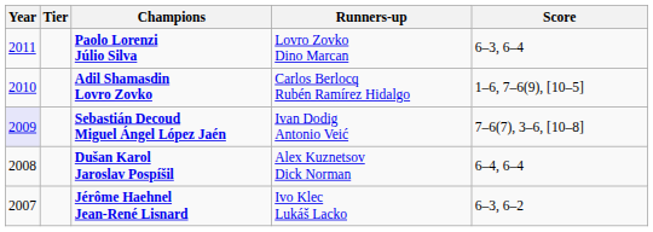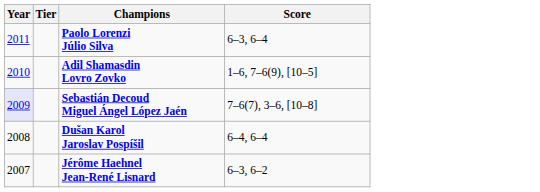- column: Runners-up | Lovro Zovko Dino Marcan | Carlos Berlocq Rubén Ramírez Hidalgo | Ivan Dodig Antonio Veić | Alex Kuznetsov Dick Norman | Ivo Klec Lukáš Lacko
